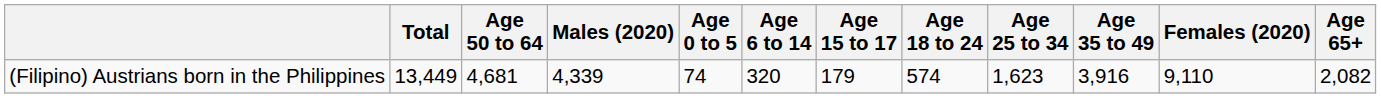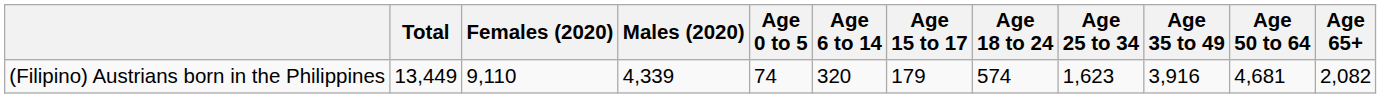columns swapped: Females (2020) <-> Age 50 to 64
